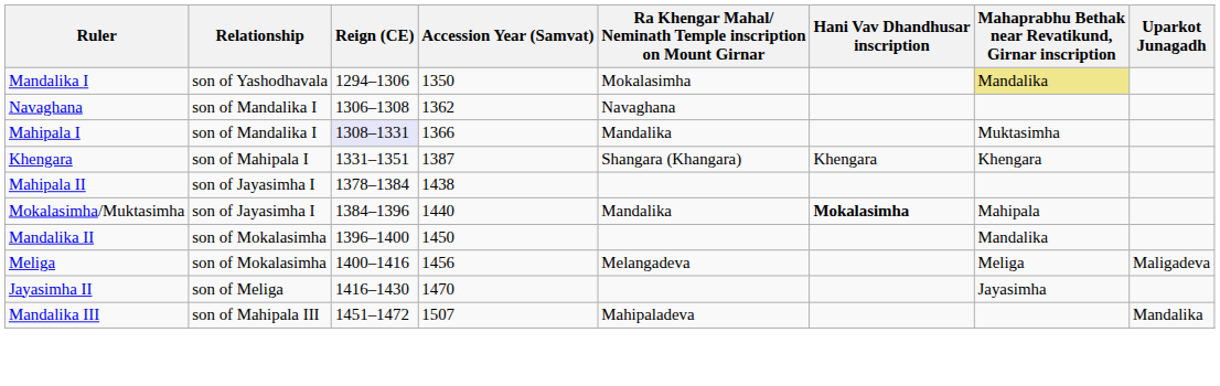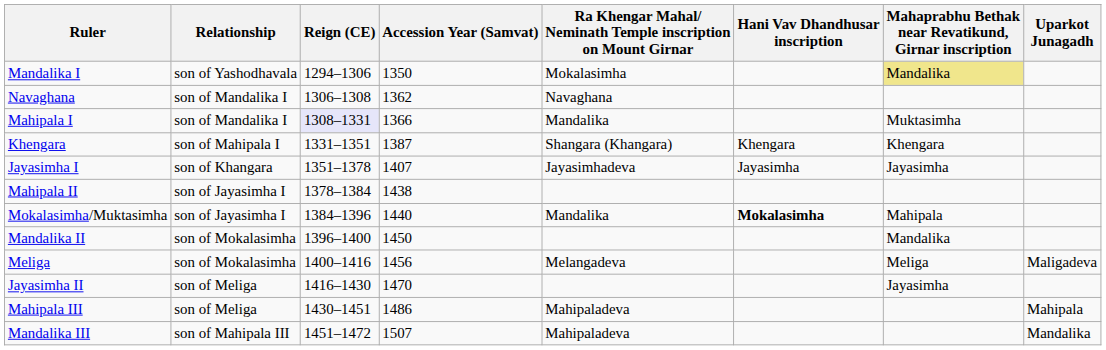+ row: Jayasimha I | son of Khangara | 1351–1378 | 1407 | Jayasimhadeva | Jayasimha | Jayasimha
+ row: Mahipala III | son of Meliga | 1430–1451 | 1486 | Mahipaladeva | Mahipala
